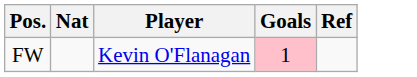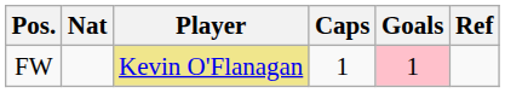+ column: Caps | 1
FW | Player: no background -> khaki background
